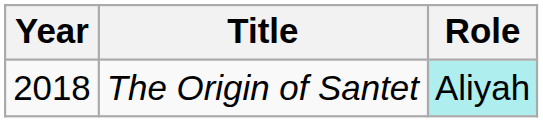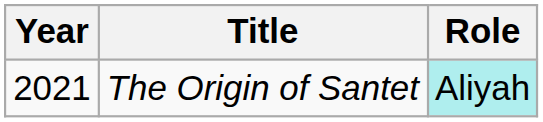The Origin of Santet | Year: 2018 -> 2021
